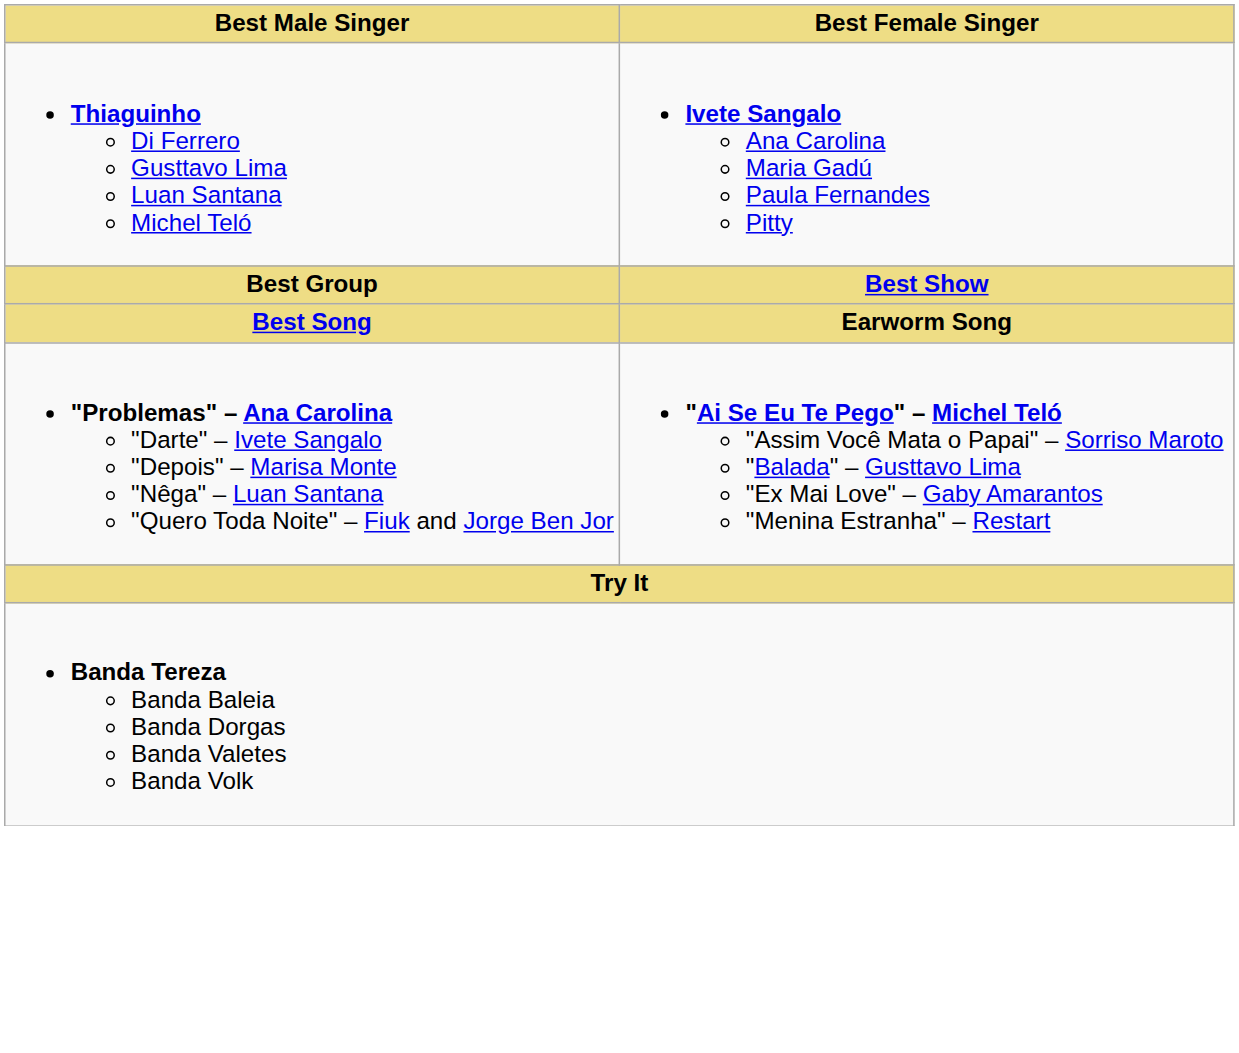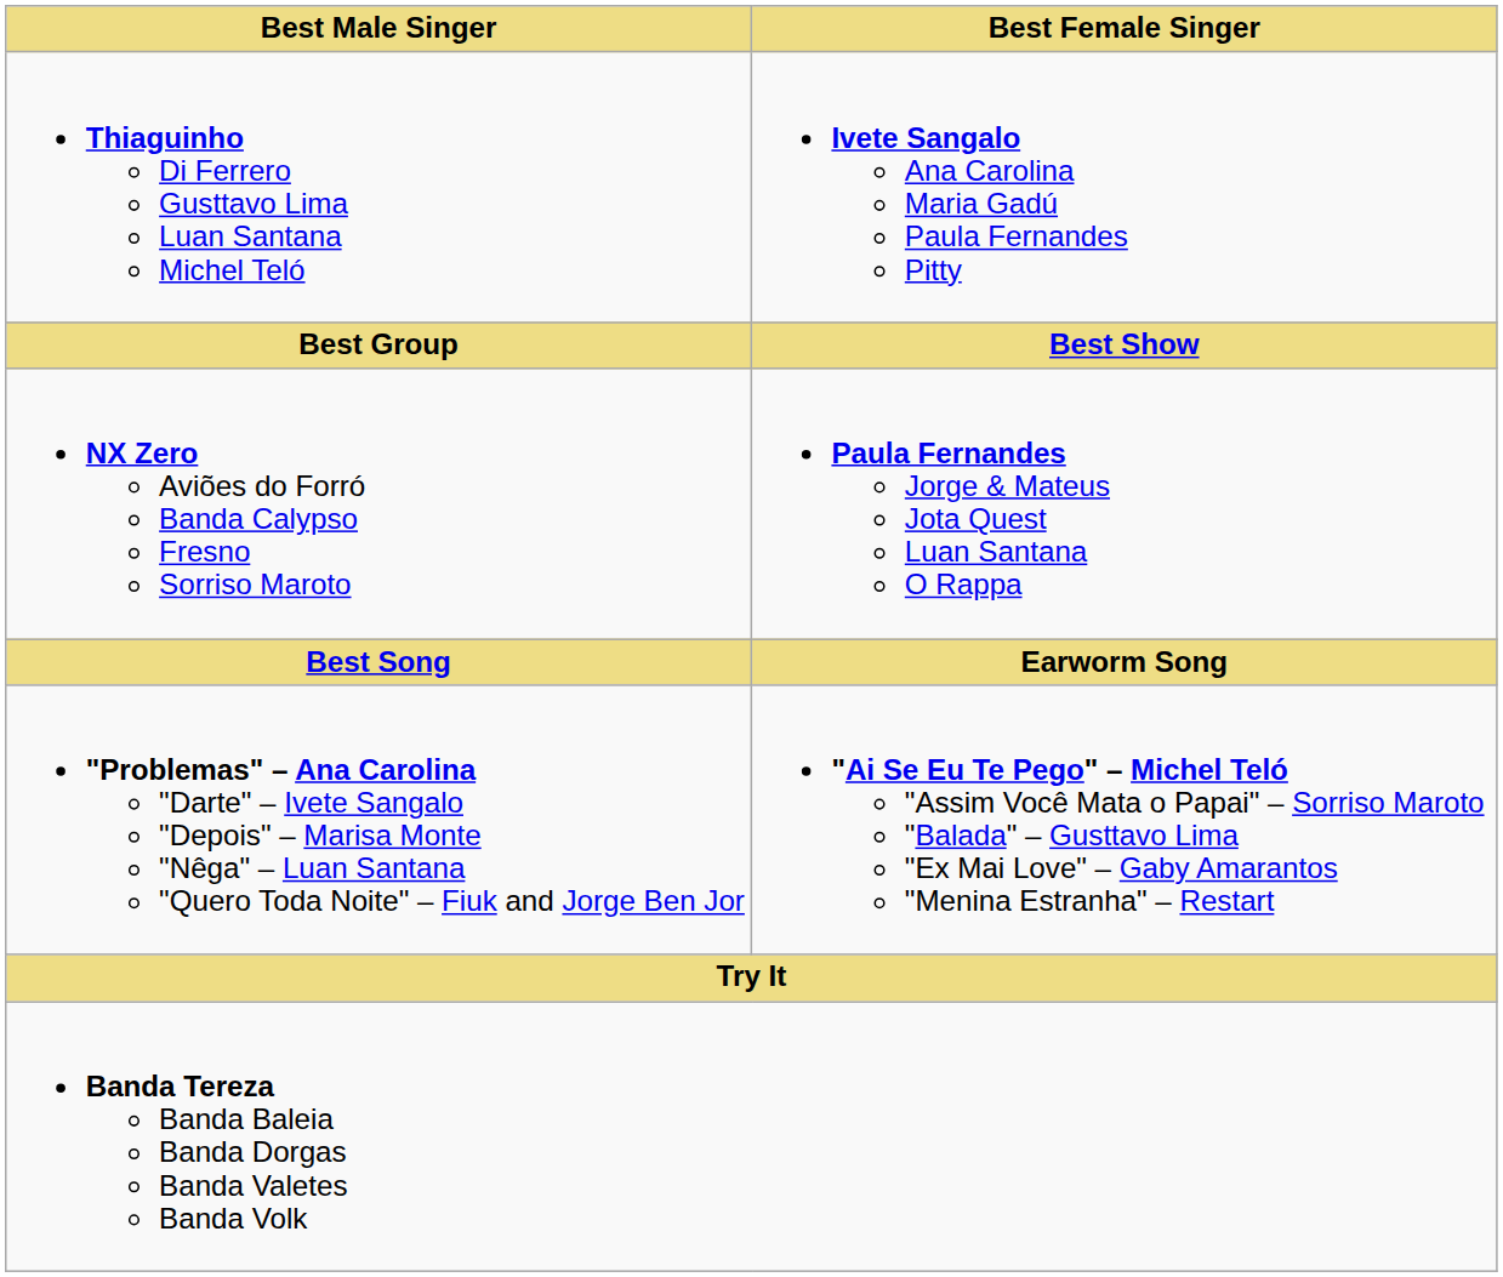+ row: NX Zero Aviões do Forró Banda Calypso Fresno Sorriso Maroto | Paula Fernandes Jorge & Mateus Jota Quest Luan Santana O Rappa
